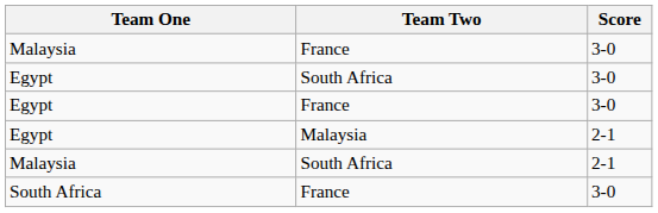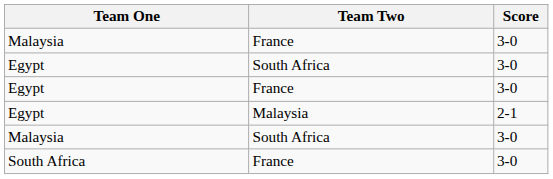Malaysia / South Africa | Score: 2-1 -> 3-0
